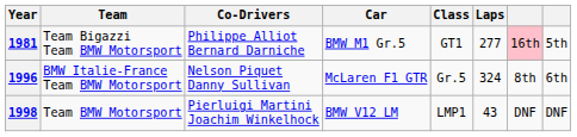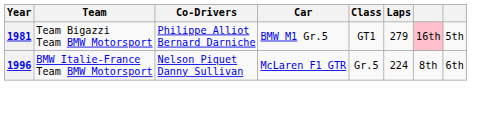1981 | Laps: 277 -> 279
1996 | Laps: 324 -> 224
- row: 1998 | Team BMW Motorsport | Pierluigi Martini Joachim Winkelhock | BMW V12 LM | LMP1 | 43 | DNF | DNF
